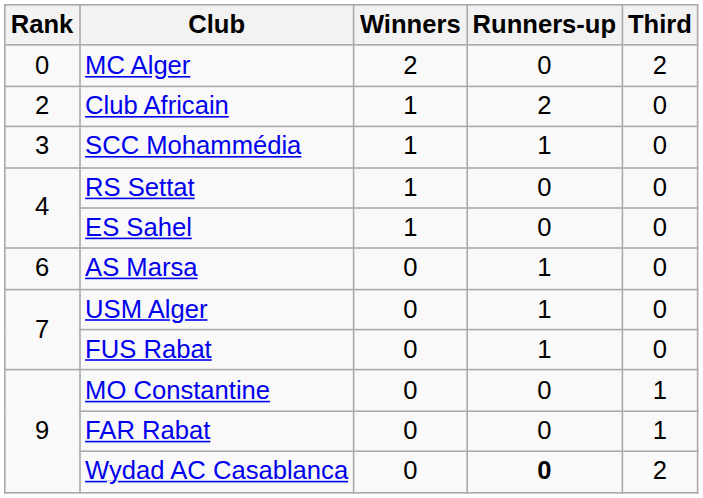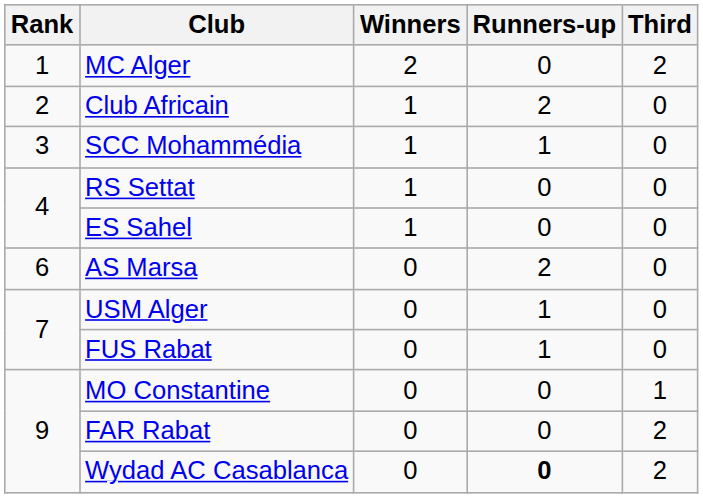MC Alger | Rank: 0 -> 1
AS Marsa | Runners-up: 1 -> 2
FAR Rabat | Third: 1 -> 2
